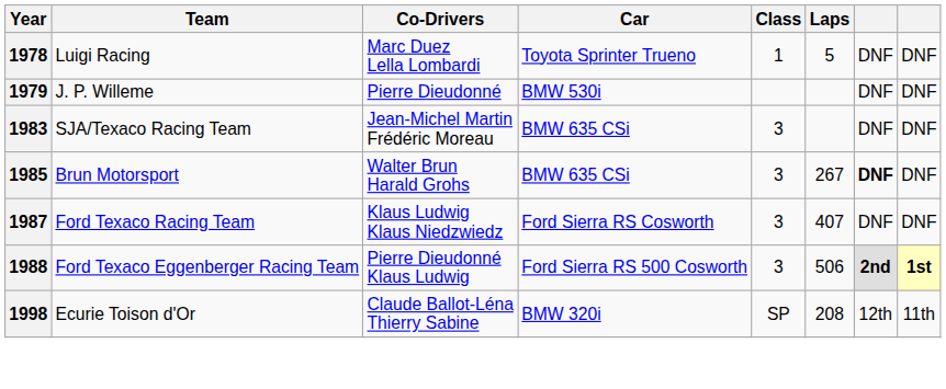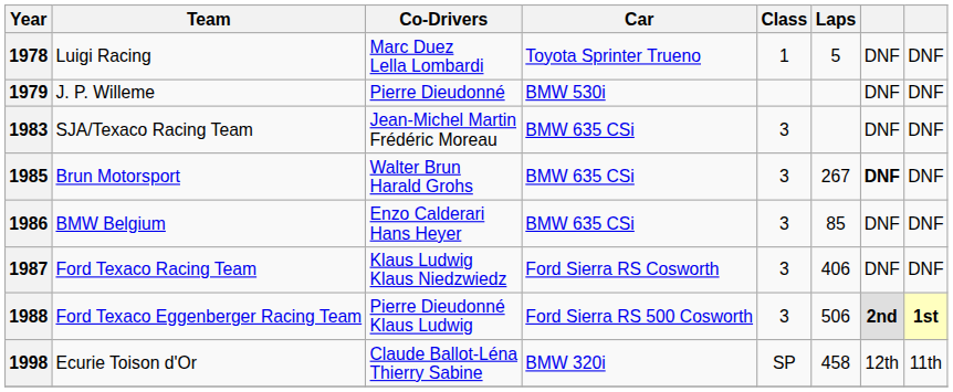+ row: 1986 | BMW Belgium | Enzo Calderari Hans Heyer | BMW 635 CSi | 3 | 85 | DNF | DNF
1987 | Laps: 407 -> 406
1998 | Laps: 208 -> 458
